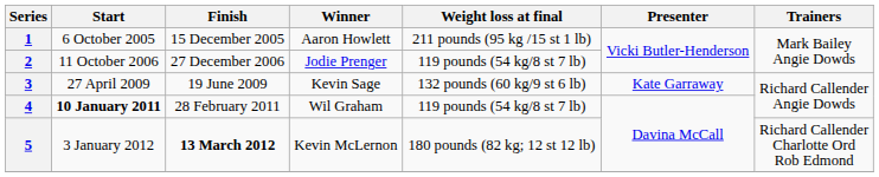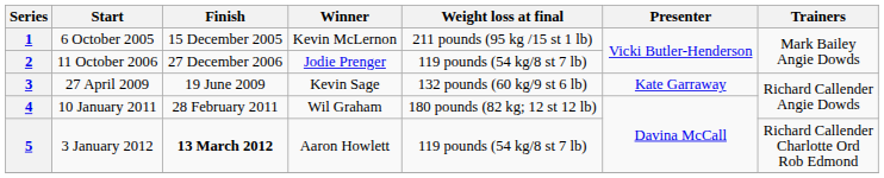1 | Winner: Aaron Howlett -> Kevin McLernon
4 | Start: bold -> normal
4 | Weight loss at final: 119 pounds (54 kg/8 st 7 lb) -> 180 pounds (82 kg; 12 st 12 lb)
5 | Winner: Kevin McLernon -> Aaron Howlett
5 | Weight loss at final: 180 pounds (82 kg; 12 st 12 lb) -> 119 pounds (54 kg/8 st 7 lb)
